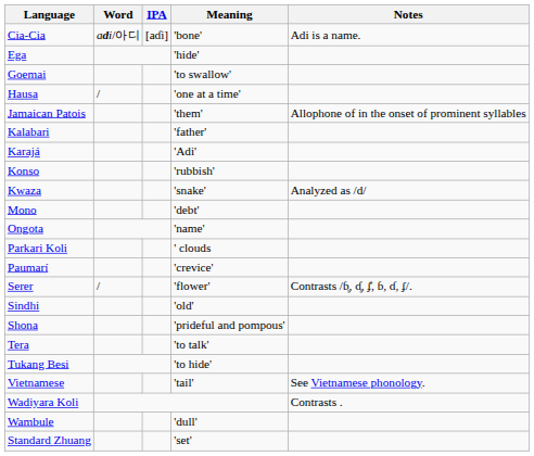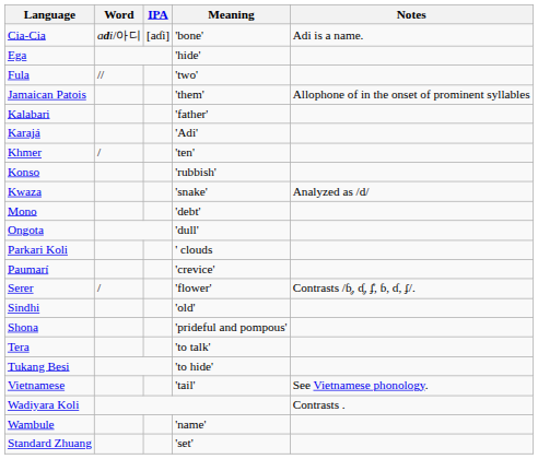+ row: Fula | // | 'two'
- row: Goemai | 'to swallow'
- row: Hausa | / | 'one at a time'
+ row: Khmer | / | 'ten'
Ongota | Meaning: 'name' -> 'dull'
Wambule | Meaning: 'dull' -> 'name'
